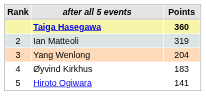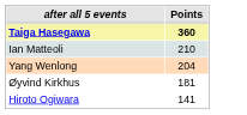- column: Rank | 2 | 3 | 4 | 5
Ian Matteoli | Points: 319 -> 210
Øyvind Kirkhus | Points: 183 -> 181
